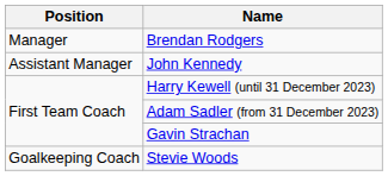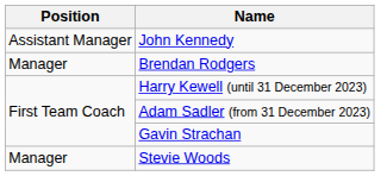rows swapped: Brendan Rodgers <-> John Kennedy
Stevie Woods | Position: Goalkeeping Coach -> Manager
